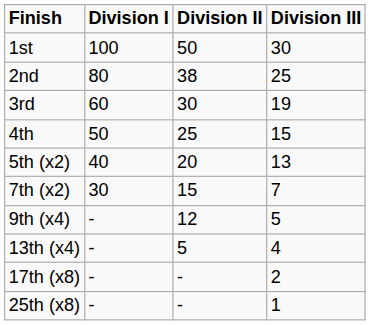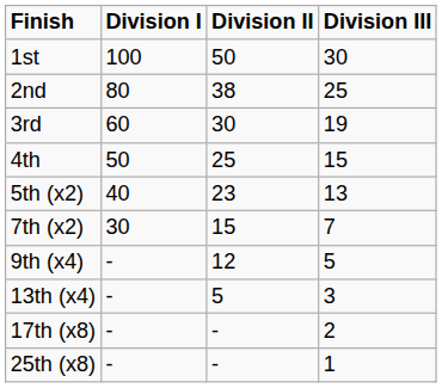5th (x2) | Division II: 20 -> 23
13th (x4) | Division III: 4 -> 3
